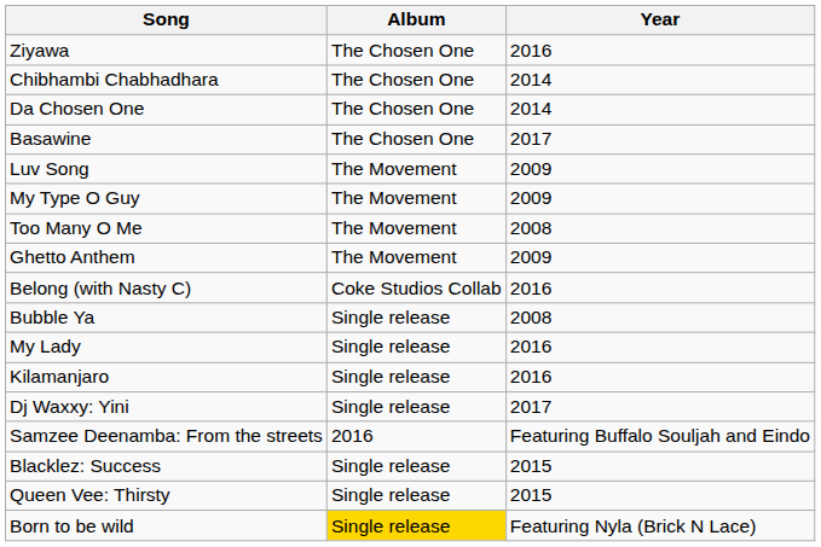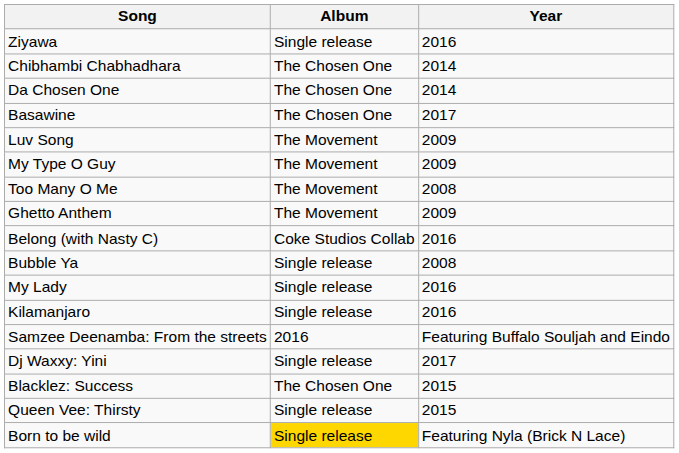Ziyawa | Album: The Chosen One -> Single release
rows swapped: Dj Waxxy: Yini <-> Samzee Deenamba: From the streets
Blacklez: Success | Album: Single release -> The Chosen One
